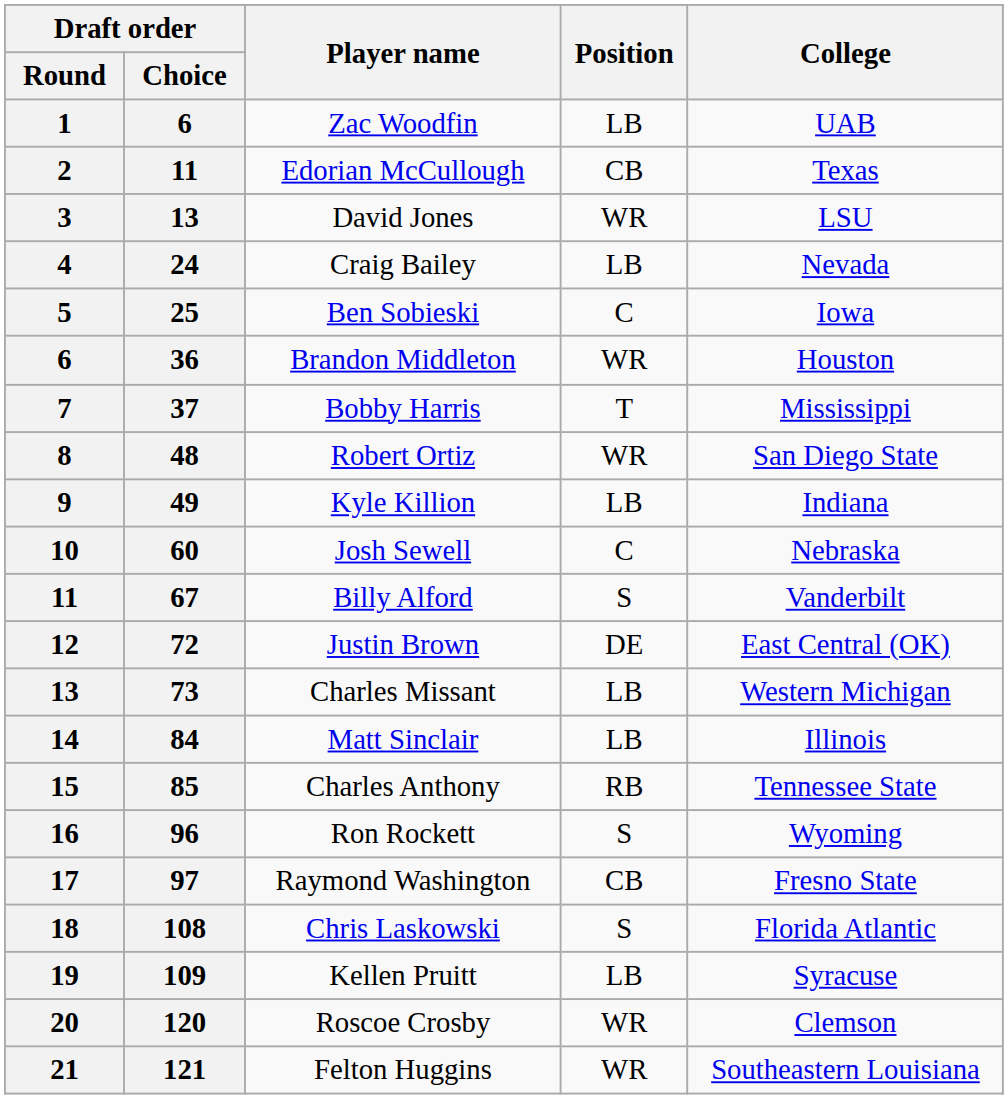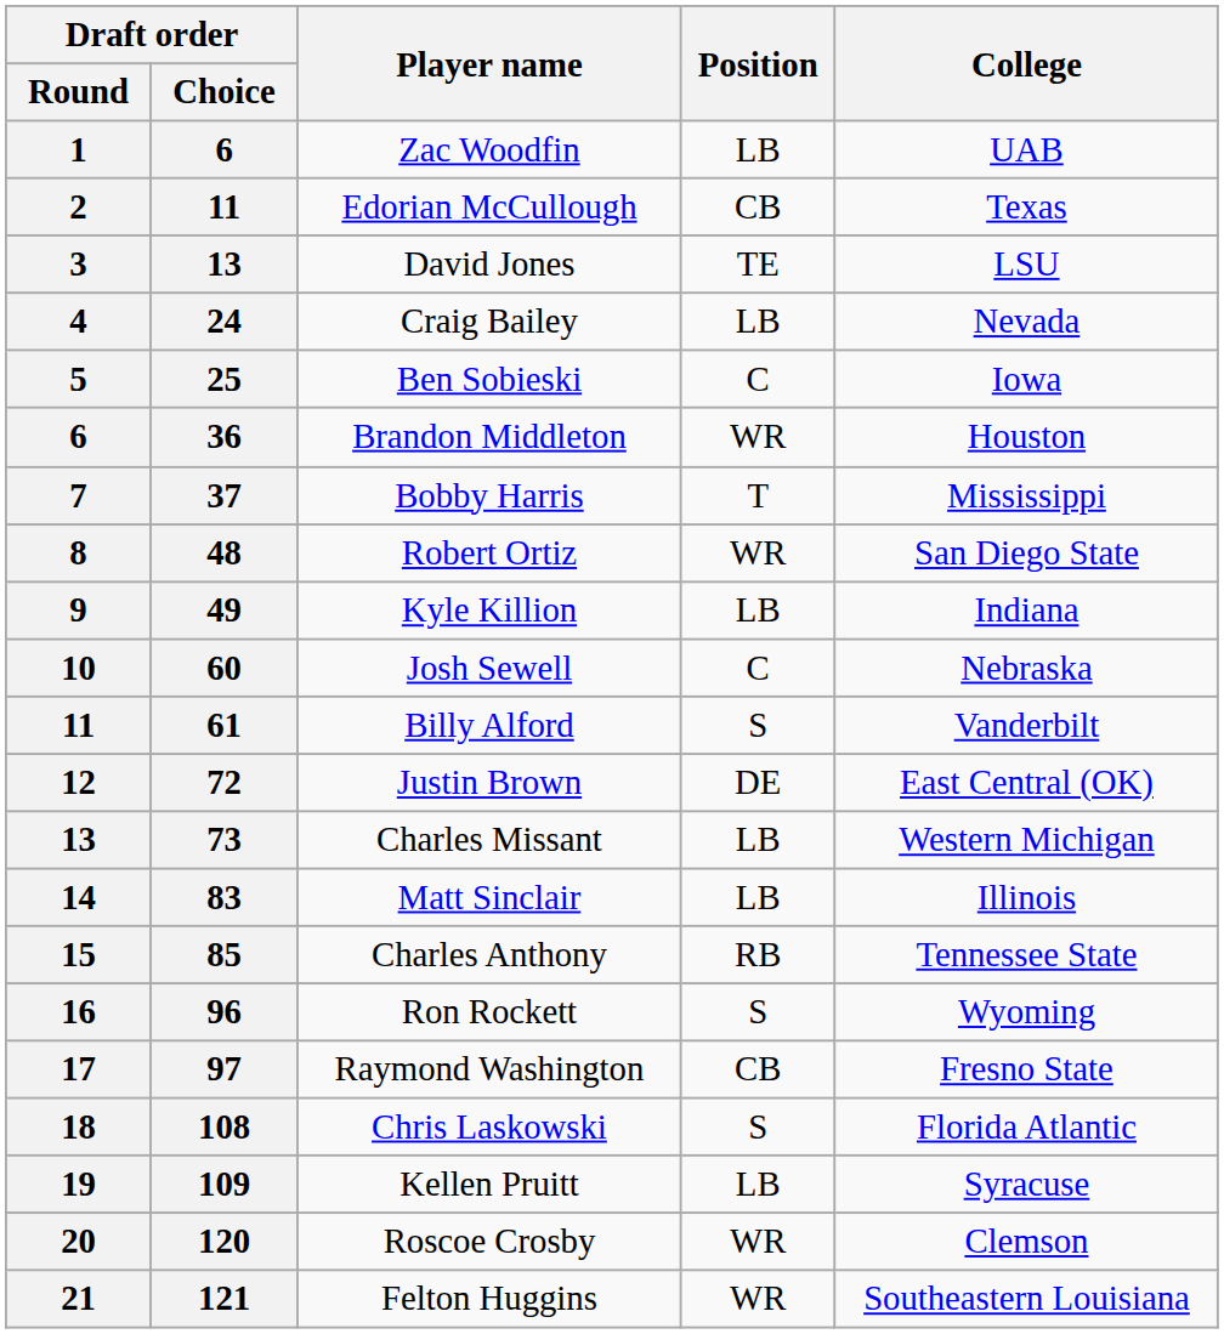David Jones | Position: WR -> TE
Billy Alford | Draft order / Choice: 67 -> 61
Matt Sinclair | Draft order / Choice: 84 -> 83
